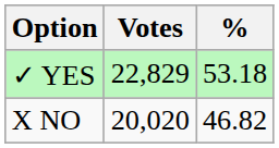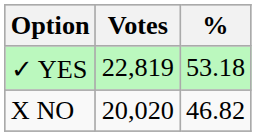✓ YES | Votes: 22,829 -> 22,819
